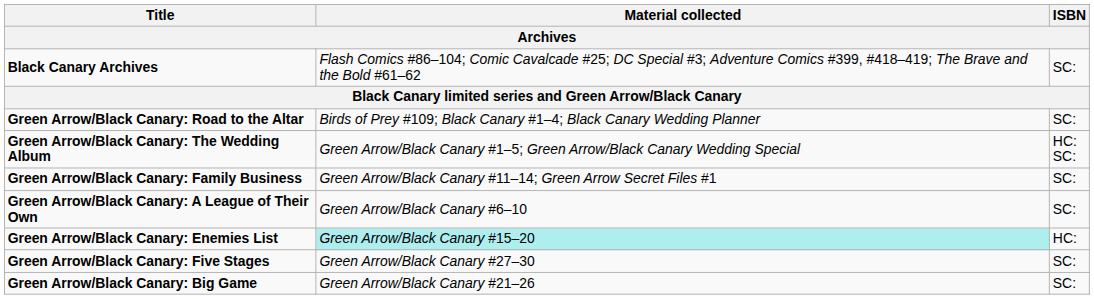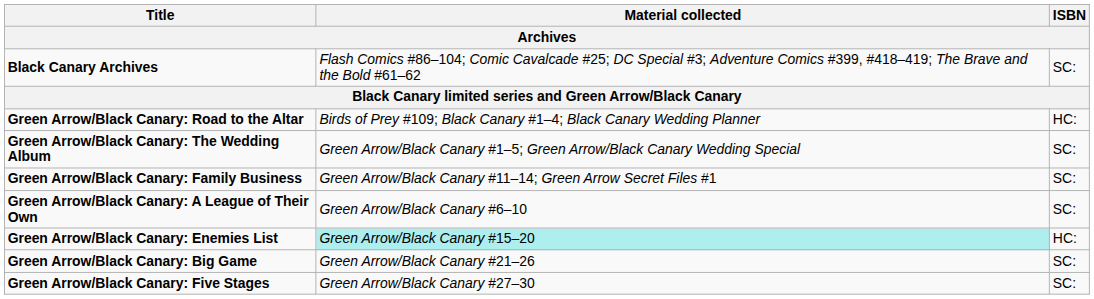Green Arrow/Black Canary: Road to the Altar | ISBN: SC: -> HC:
Green Arrow/Black Canary: The Wedding Album | ISBN: HC: SC: -> SC:
rows swapped: Green Arrow/Black Canary: Big Game <-> Green Arrow/Black Canary: Five Stages
